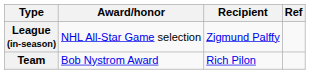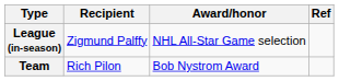columns swapped: Award/honor <-> Recipient
